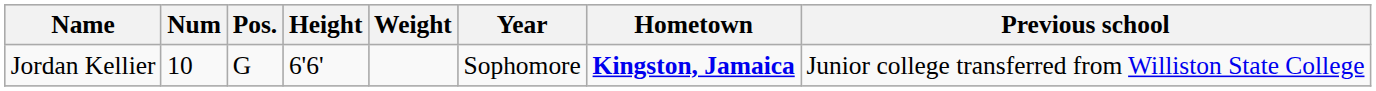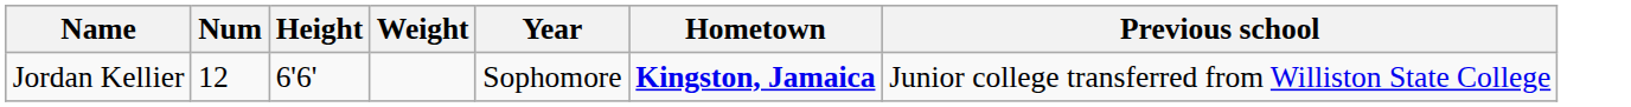- column: Pos. | G
Jordan Kellier | Num: 10 -> 12
